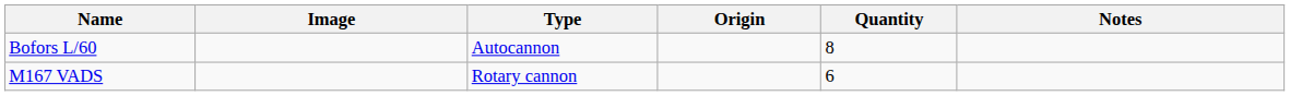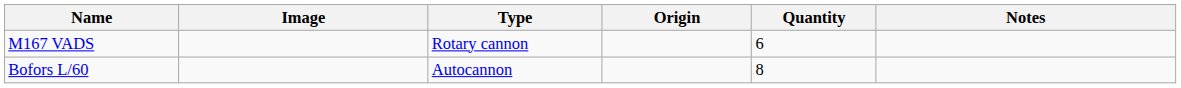rows swapped: Bofors L/60 <-> M167 VADS
